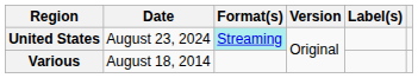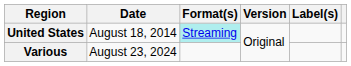United States | Date: August 23, 2024 -> August 18, 2014
Various | Date: August 18, 2014 -> August 23, 2024
